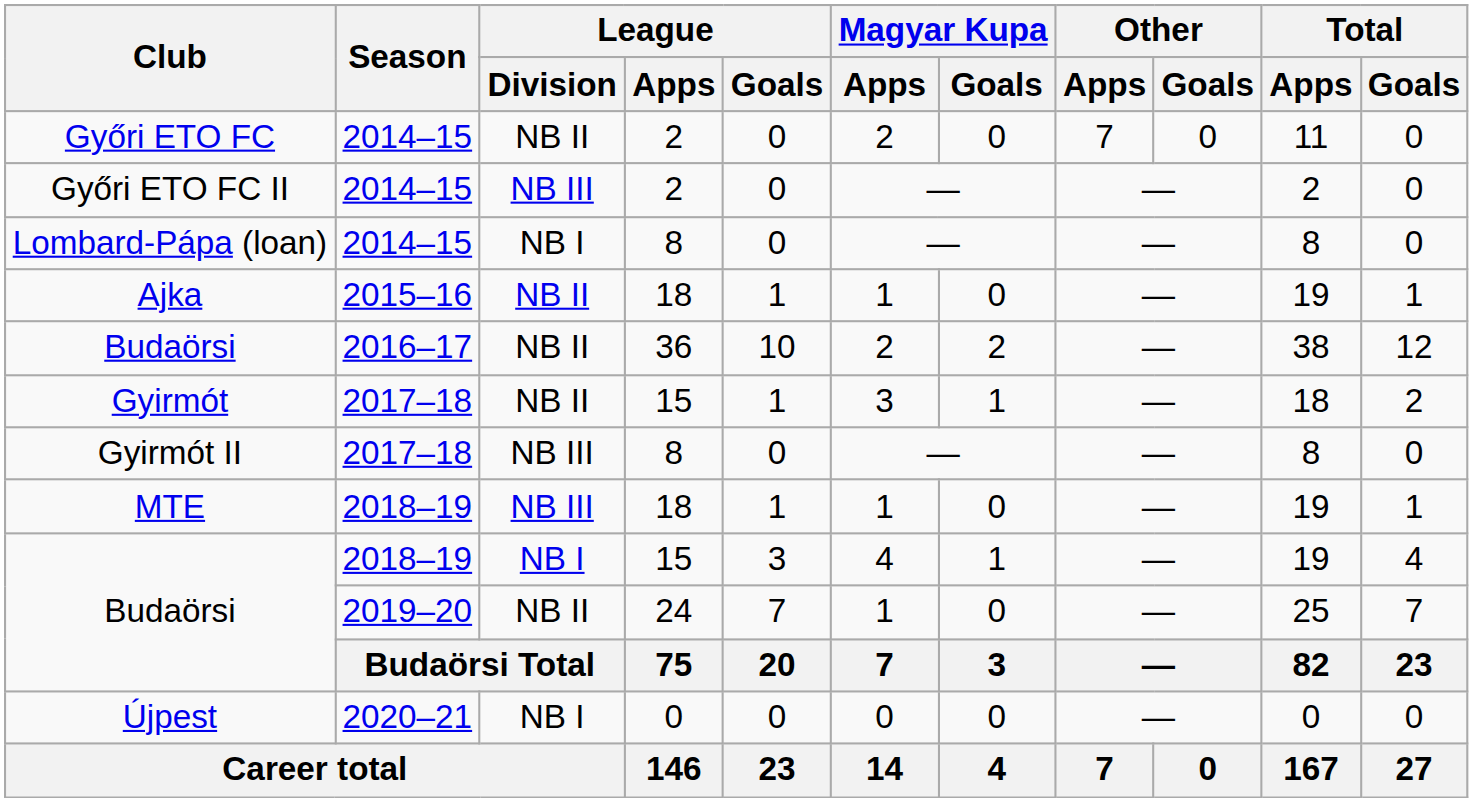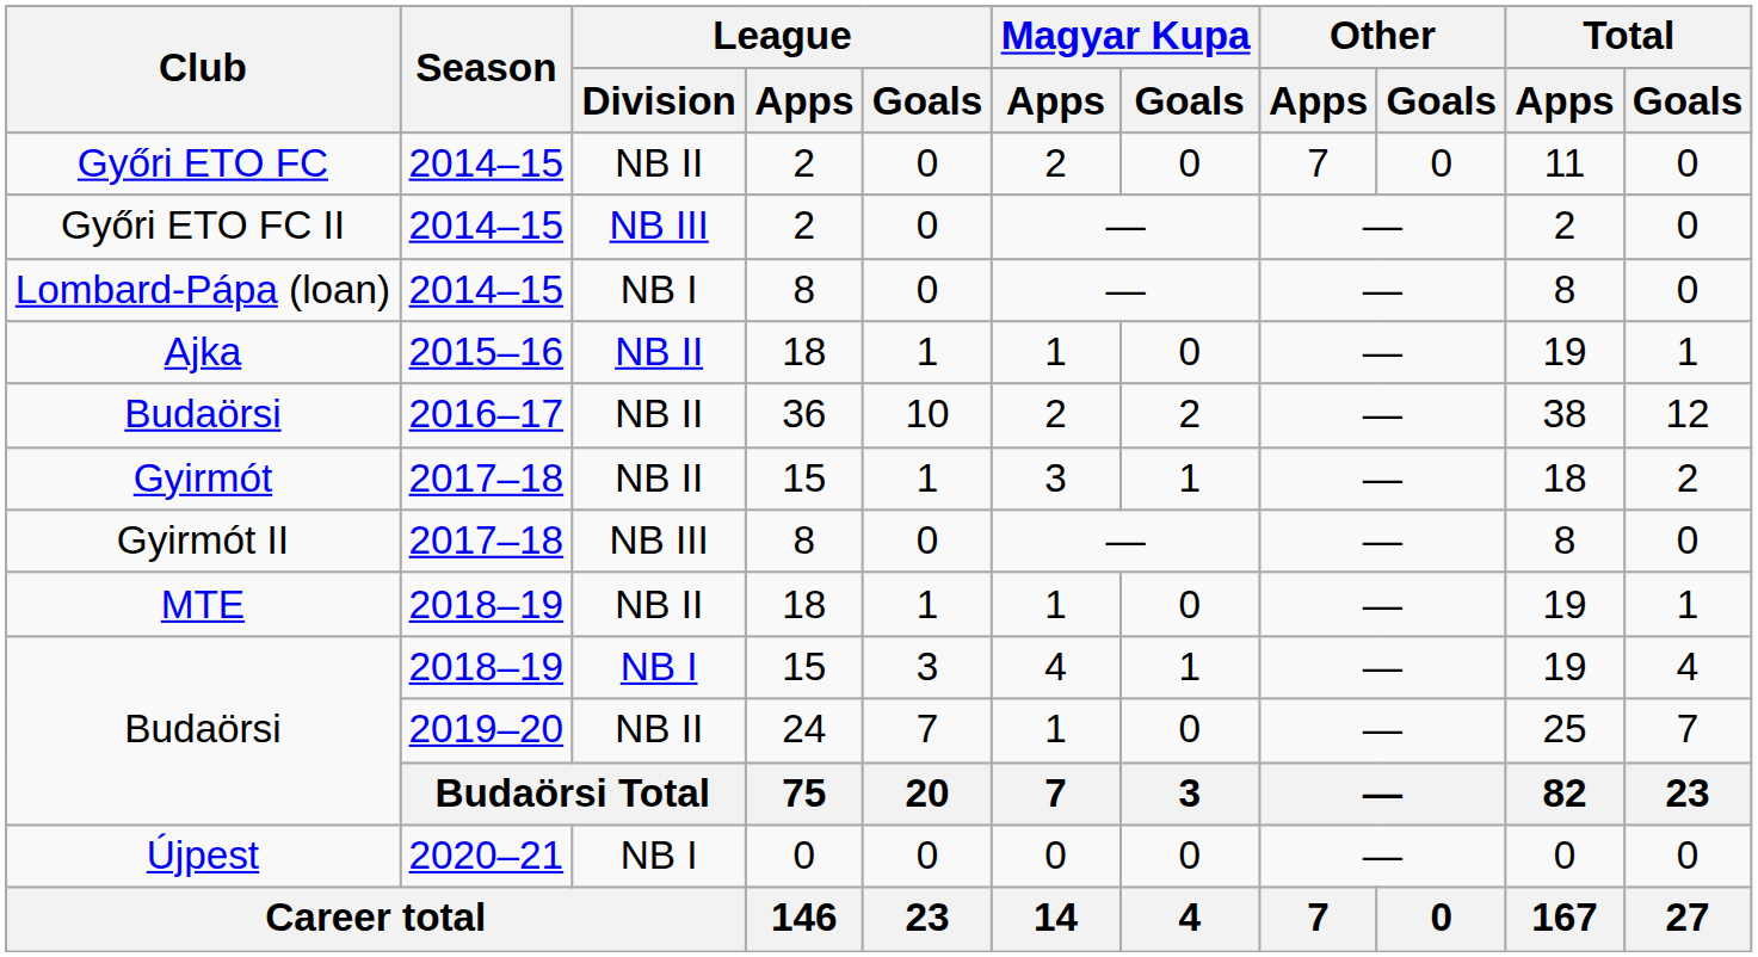MTE | League / Division: NB III -> NB II
